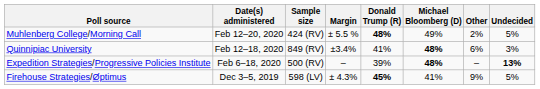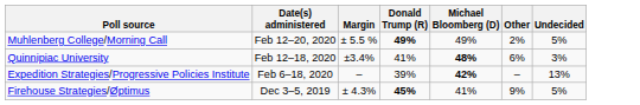- column: Sample size | 424 (RV) | 849 (RV) | 500 (RV) | 598 (LV)
Muhlenberg College/Morning Call | Donald Trump (R): 48% -> 49%
Expedition Strategies/Progressive Policies Institute | Michael Bloomberg (D): 48% -> 42%
Expedition Strategies/Progressive Policies Institute | Undecided: bold -> normal
